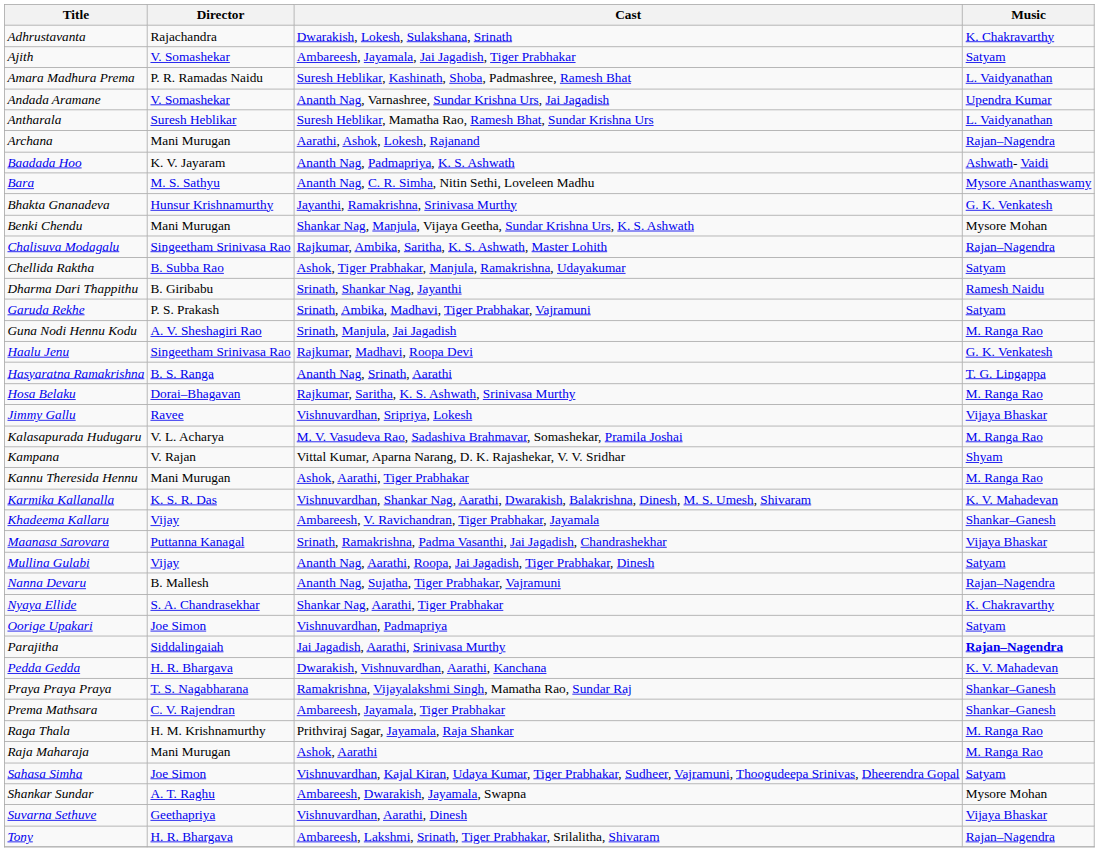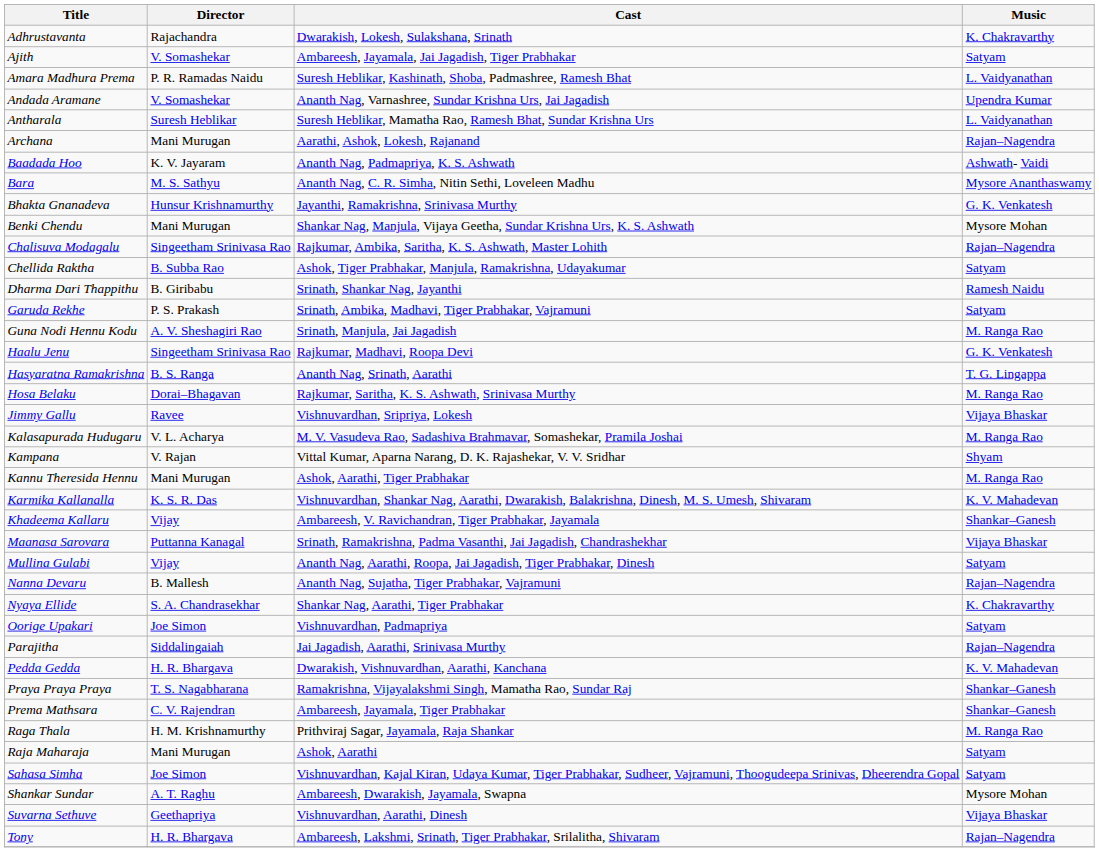Parajitha | Music: bold -> normal
Raja Maharaja | Music: M. Ranga Rao -> Satyam
